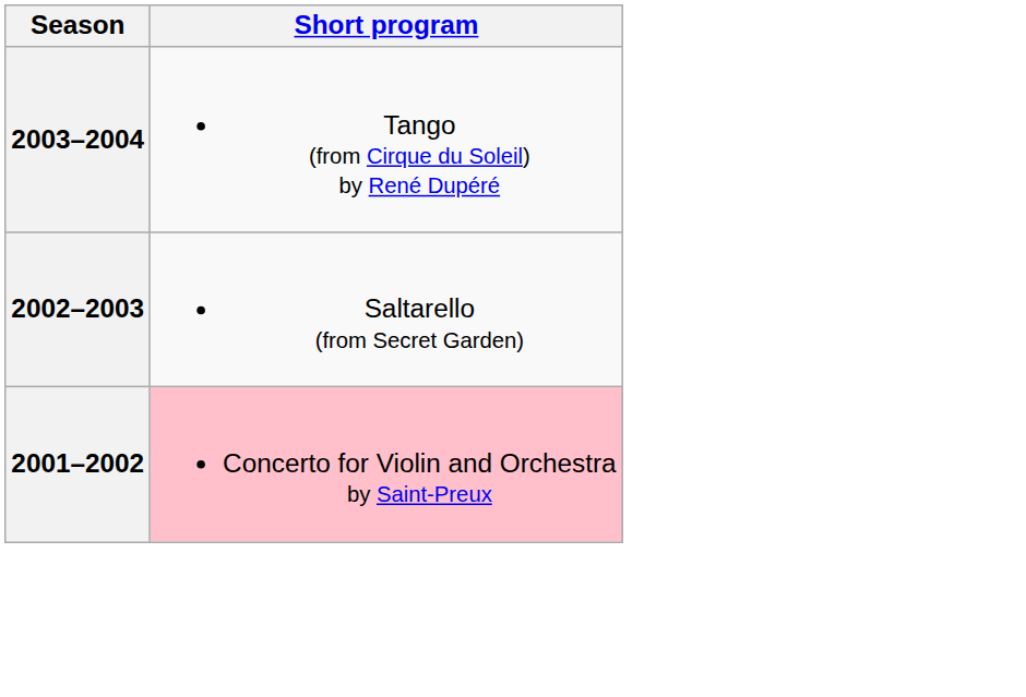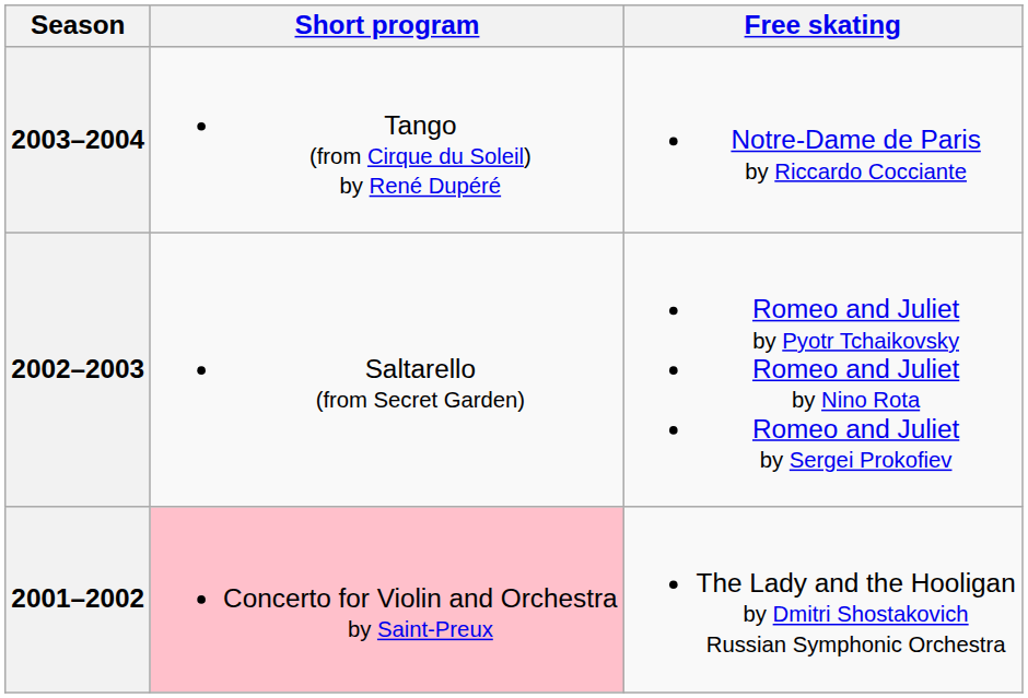+ column: Free skating | Notre-Dame de Paris by Riccardo Cocciante | Romeo and Juliet by Pyotr Tchaikovsky Romeo and Juliet by Nino Rota Romeo and Juliet by Sergei Prokofiev | The Lady and the Hooligan by Dmitri Shostakovich Russian Symphonic Orchestra
